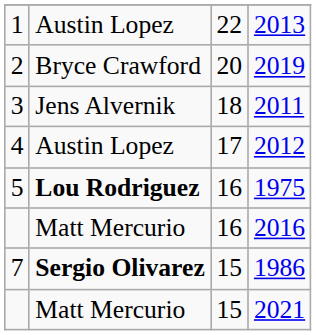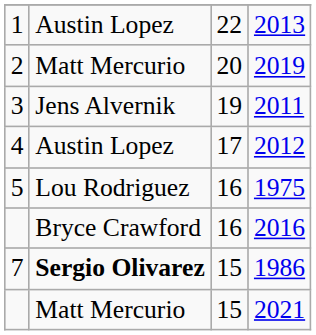2019 | column 2: Bryce Crawford -> Matt Mercurio
2011 | column 3: 18 -> 19
1975 | column 2: bold -> normal
2016 | column 2: Matt Mercurio -> Bryce Crawford
